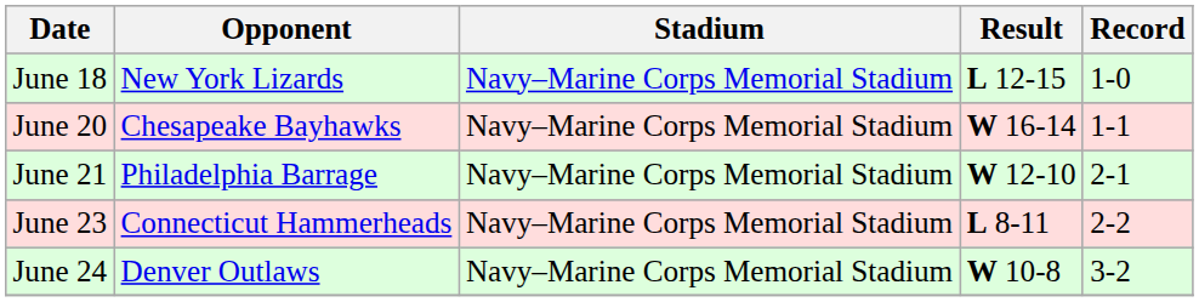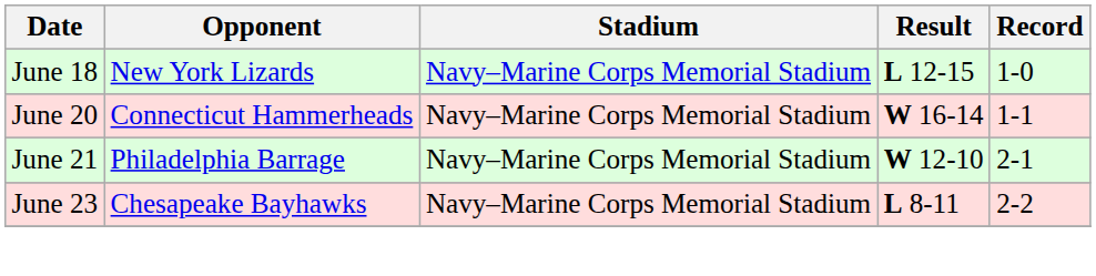June 20 | Opponent: Chesapeake Bayhawks -> Connecticut Hammerheads
June 23 | Opponent: Connecticut Hammerheads -> Chesapeake Bayhawks
- row: June 24 | Denver Outlaws | Navy–Marine Corps Memorial Stadium | W 10-8 | 3-2
